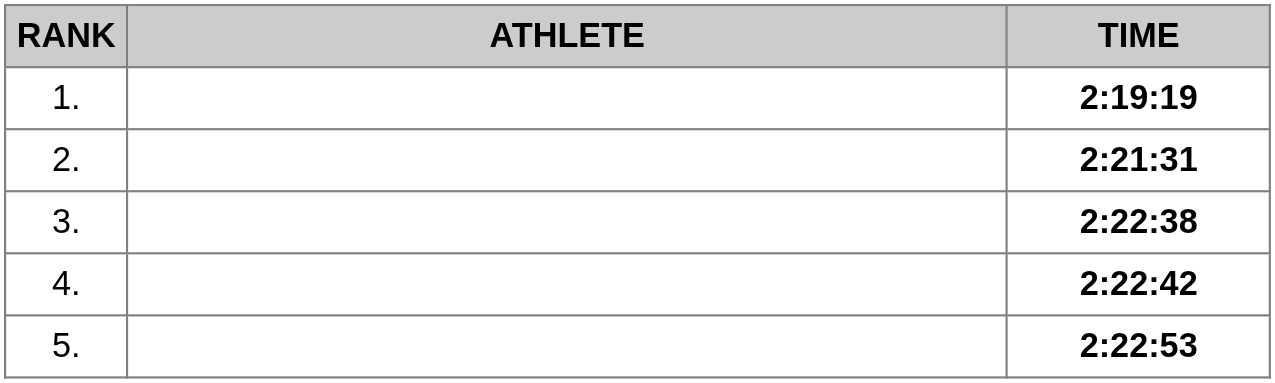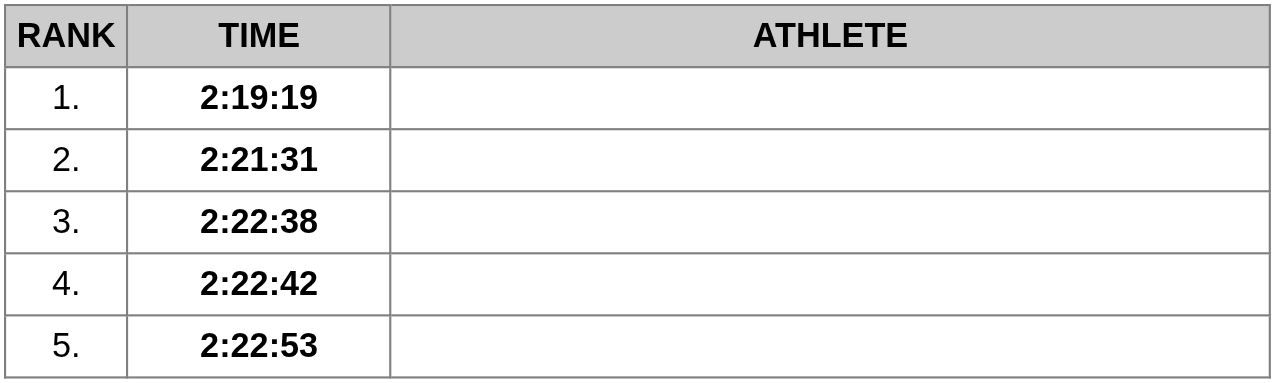columns swapped: ATHLETE <-> TIME
